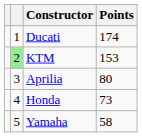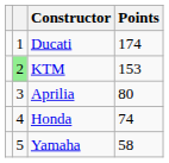Honda | Points: 73 -> 74
